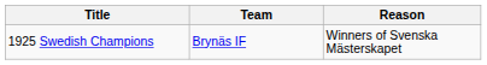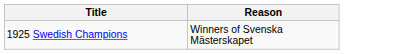- column: Team | Brynäs IF
